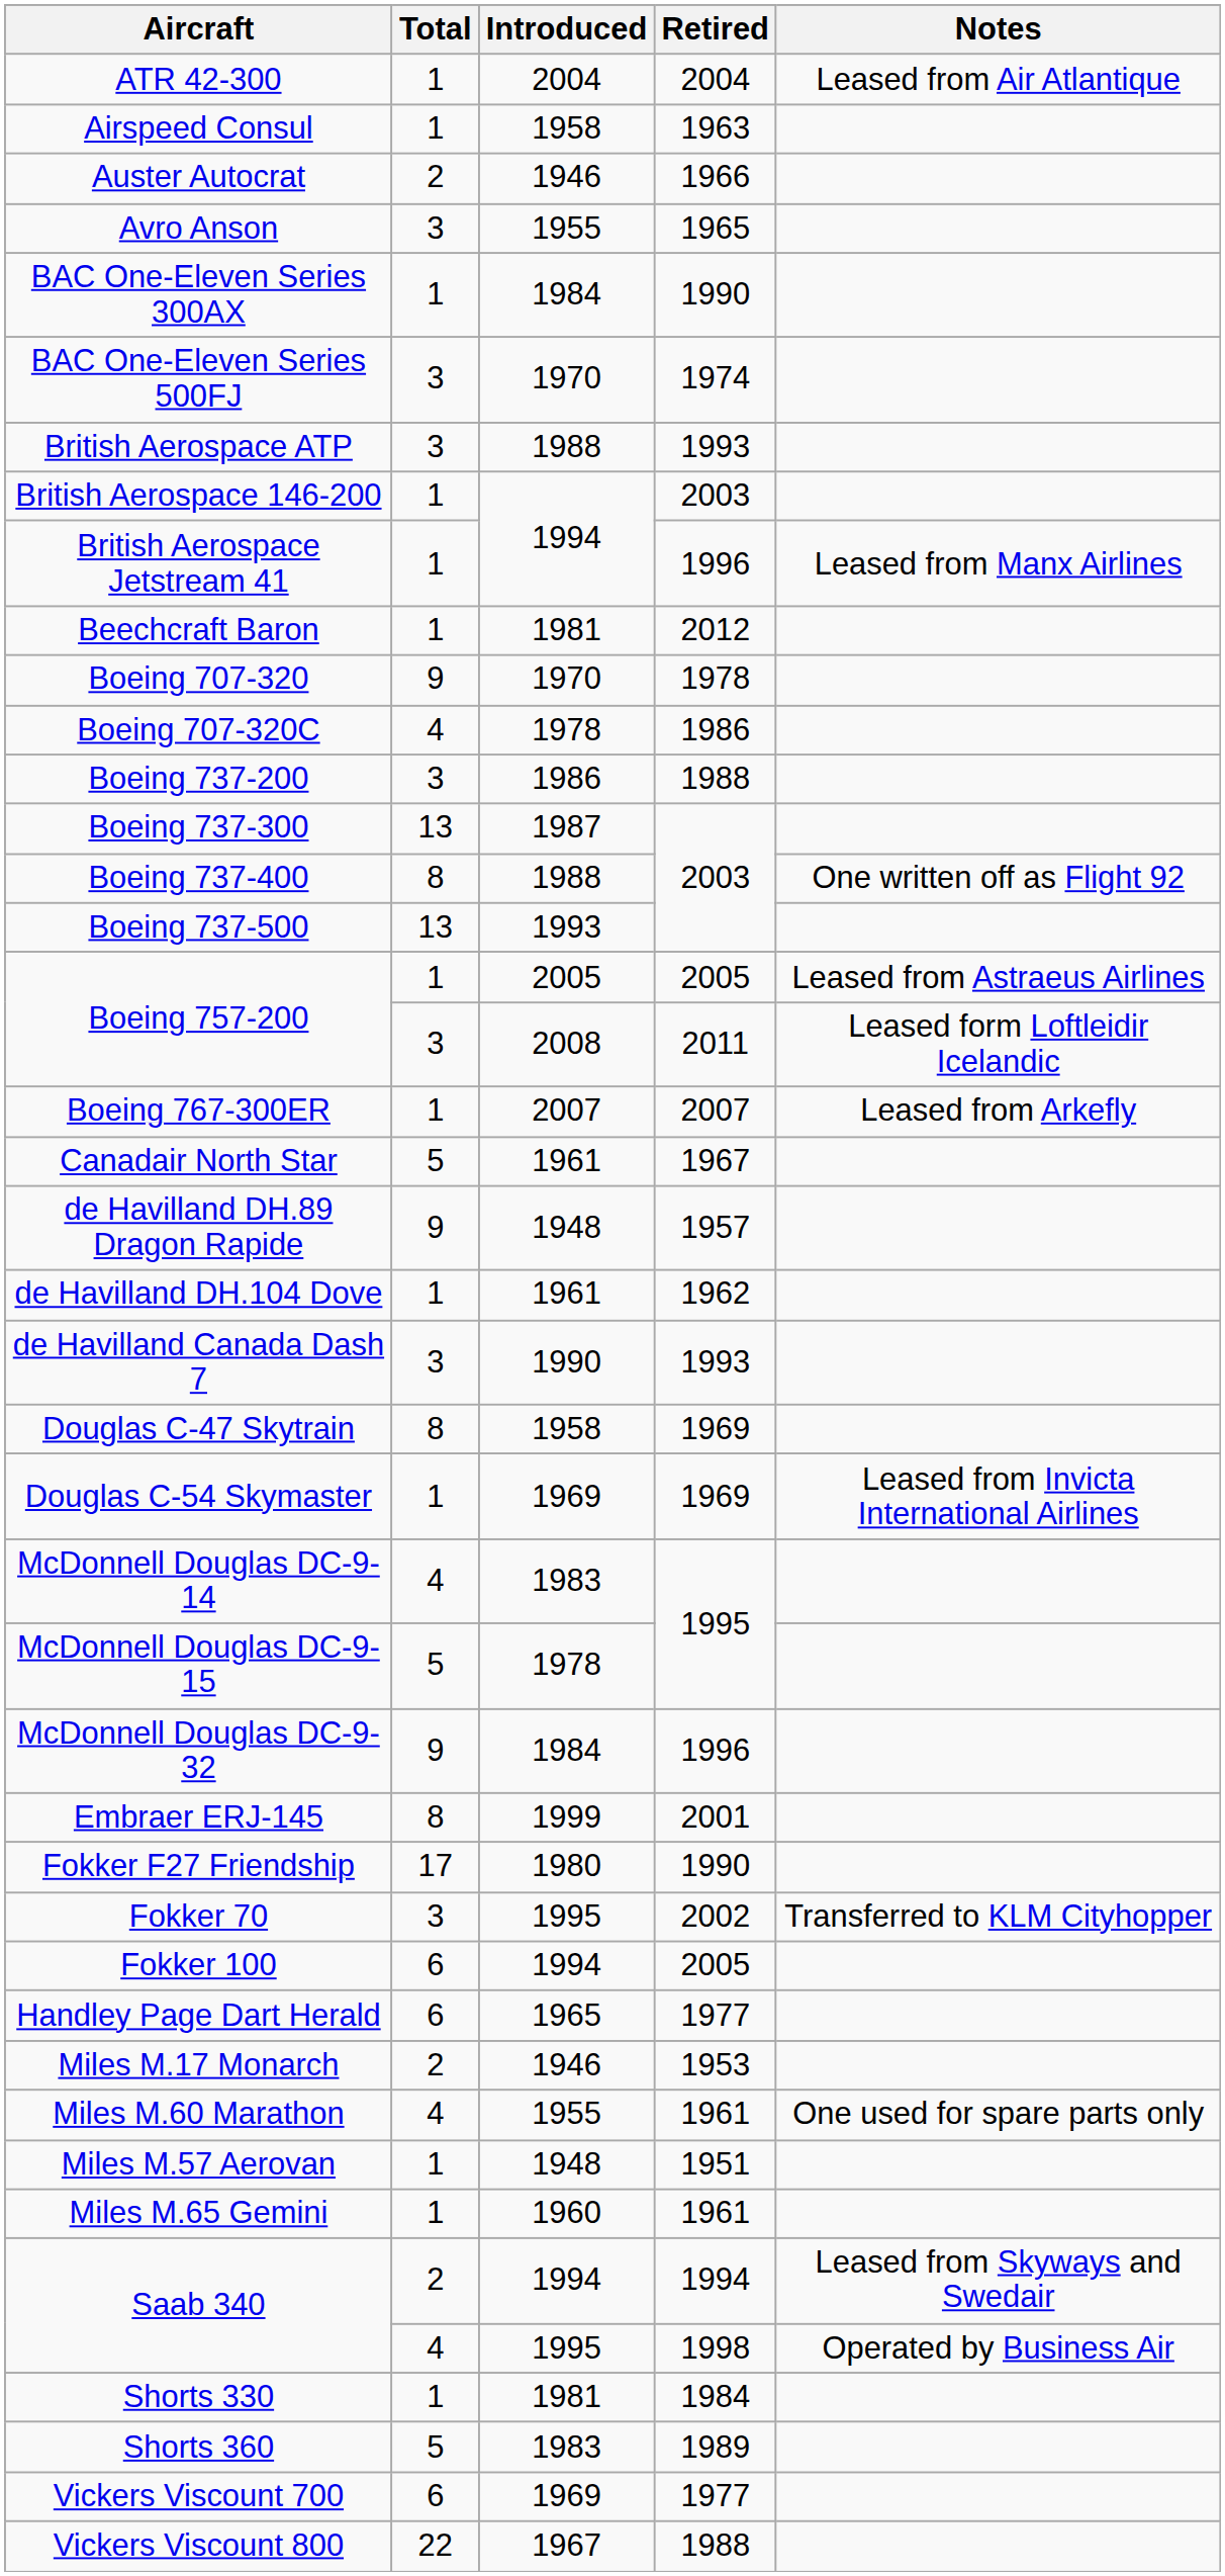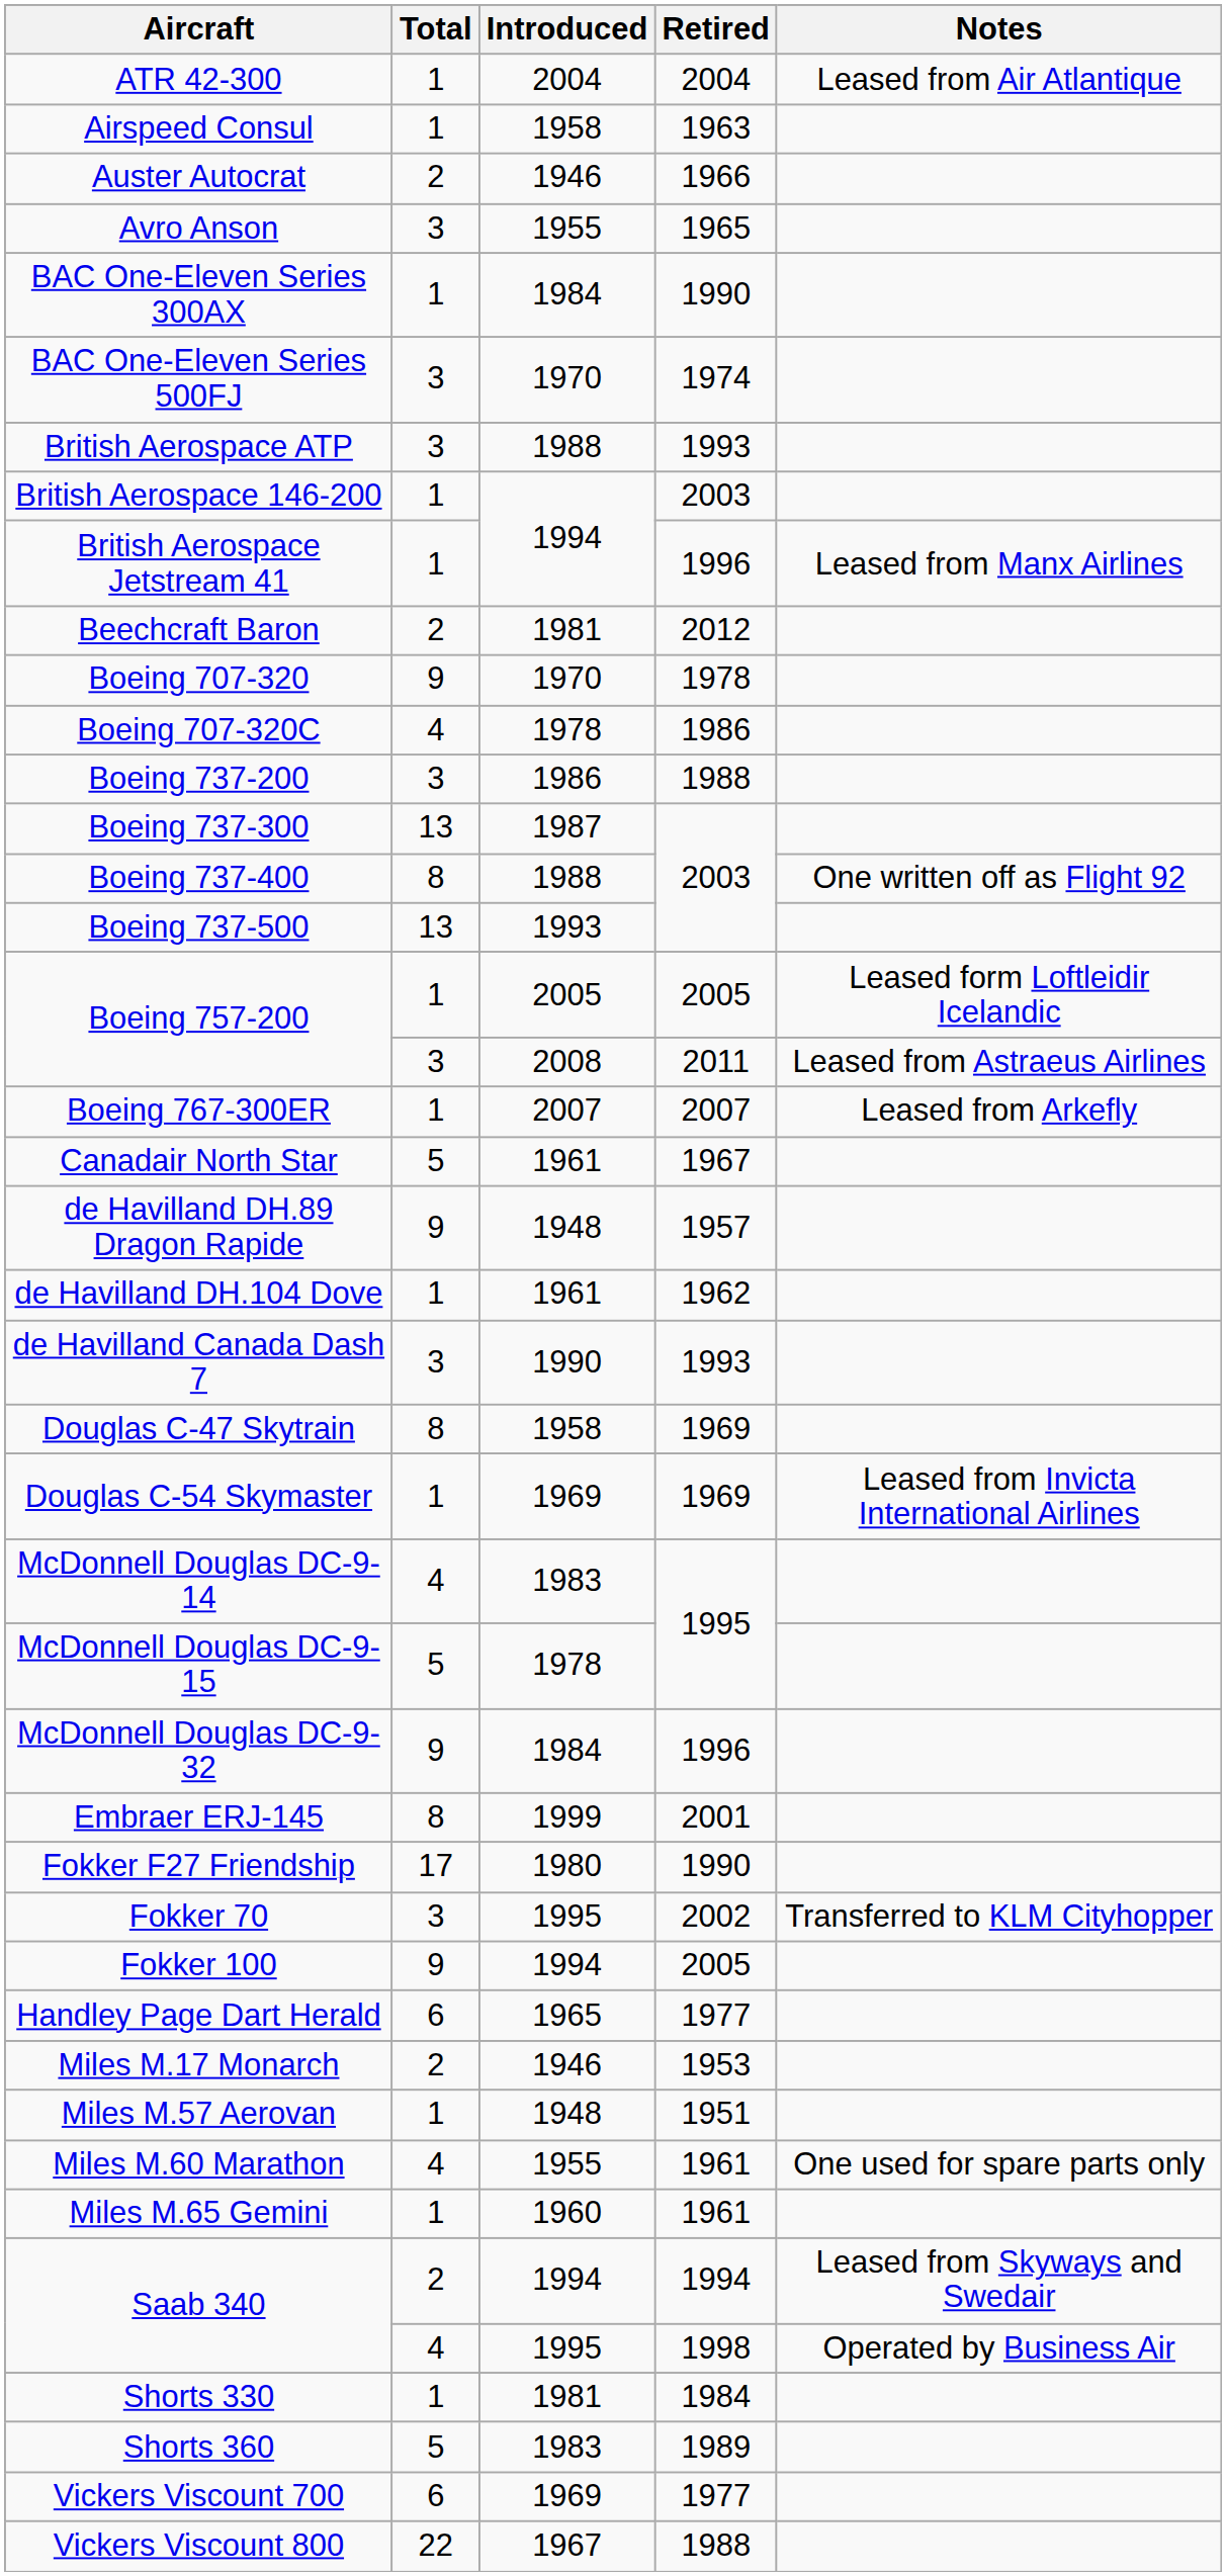Beechcraft Baron | Total: 1 -> 2
Boeing 757-200 / 2005 | Notes: Leased from Astraeus Airlines -> Leased form Loftleidir Icelandic
Boeing 757-200 / 2011 | Notes: Leased form Loftleidir Icelandic -> Leased from Astraeus Airlines
Fokker 100 | Total: 6 -> 9
rows swapped: Miles M.57 Aerovan <-> Miles M.60 Marathon
